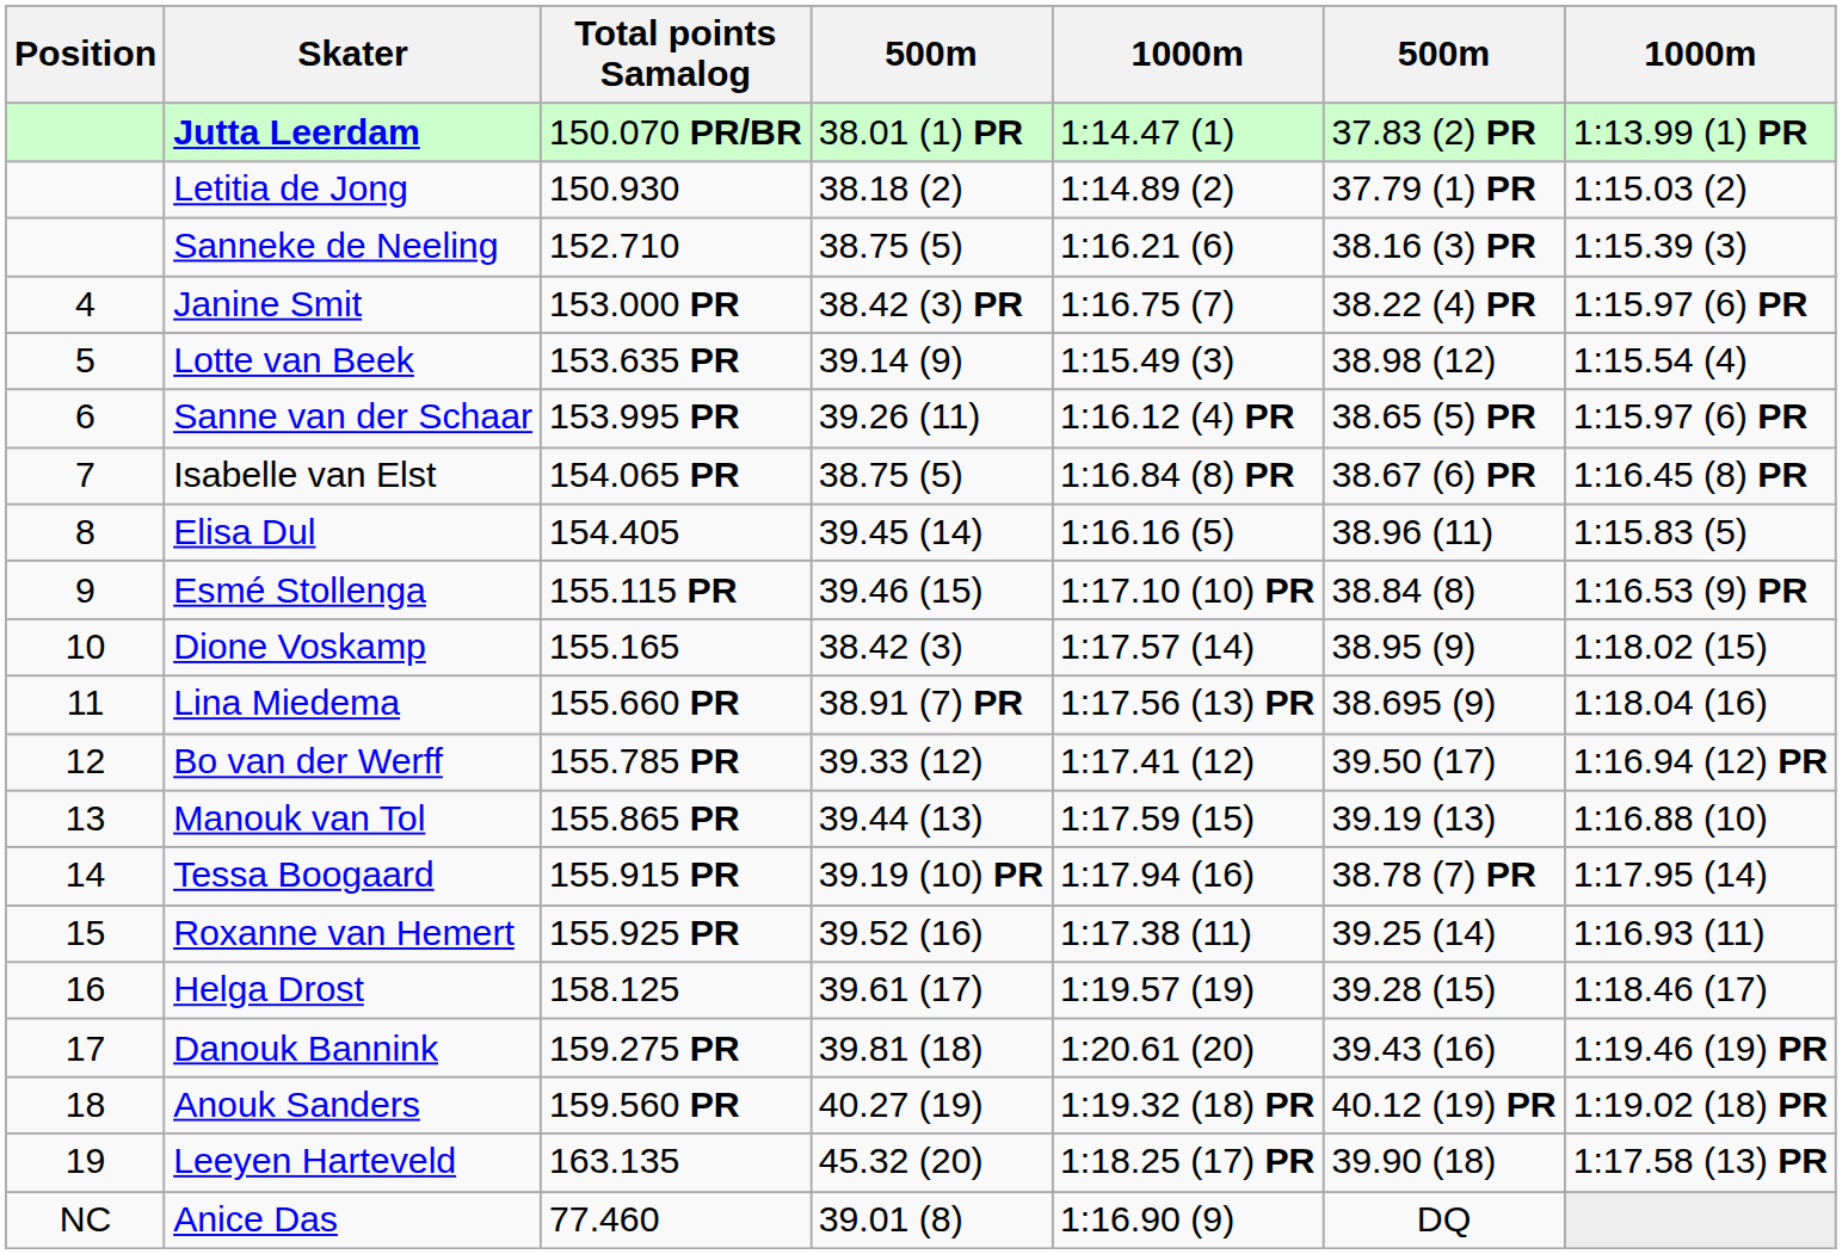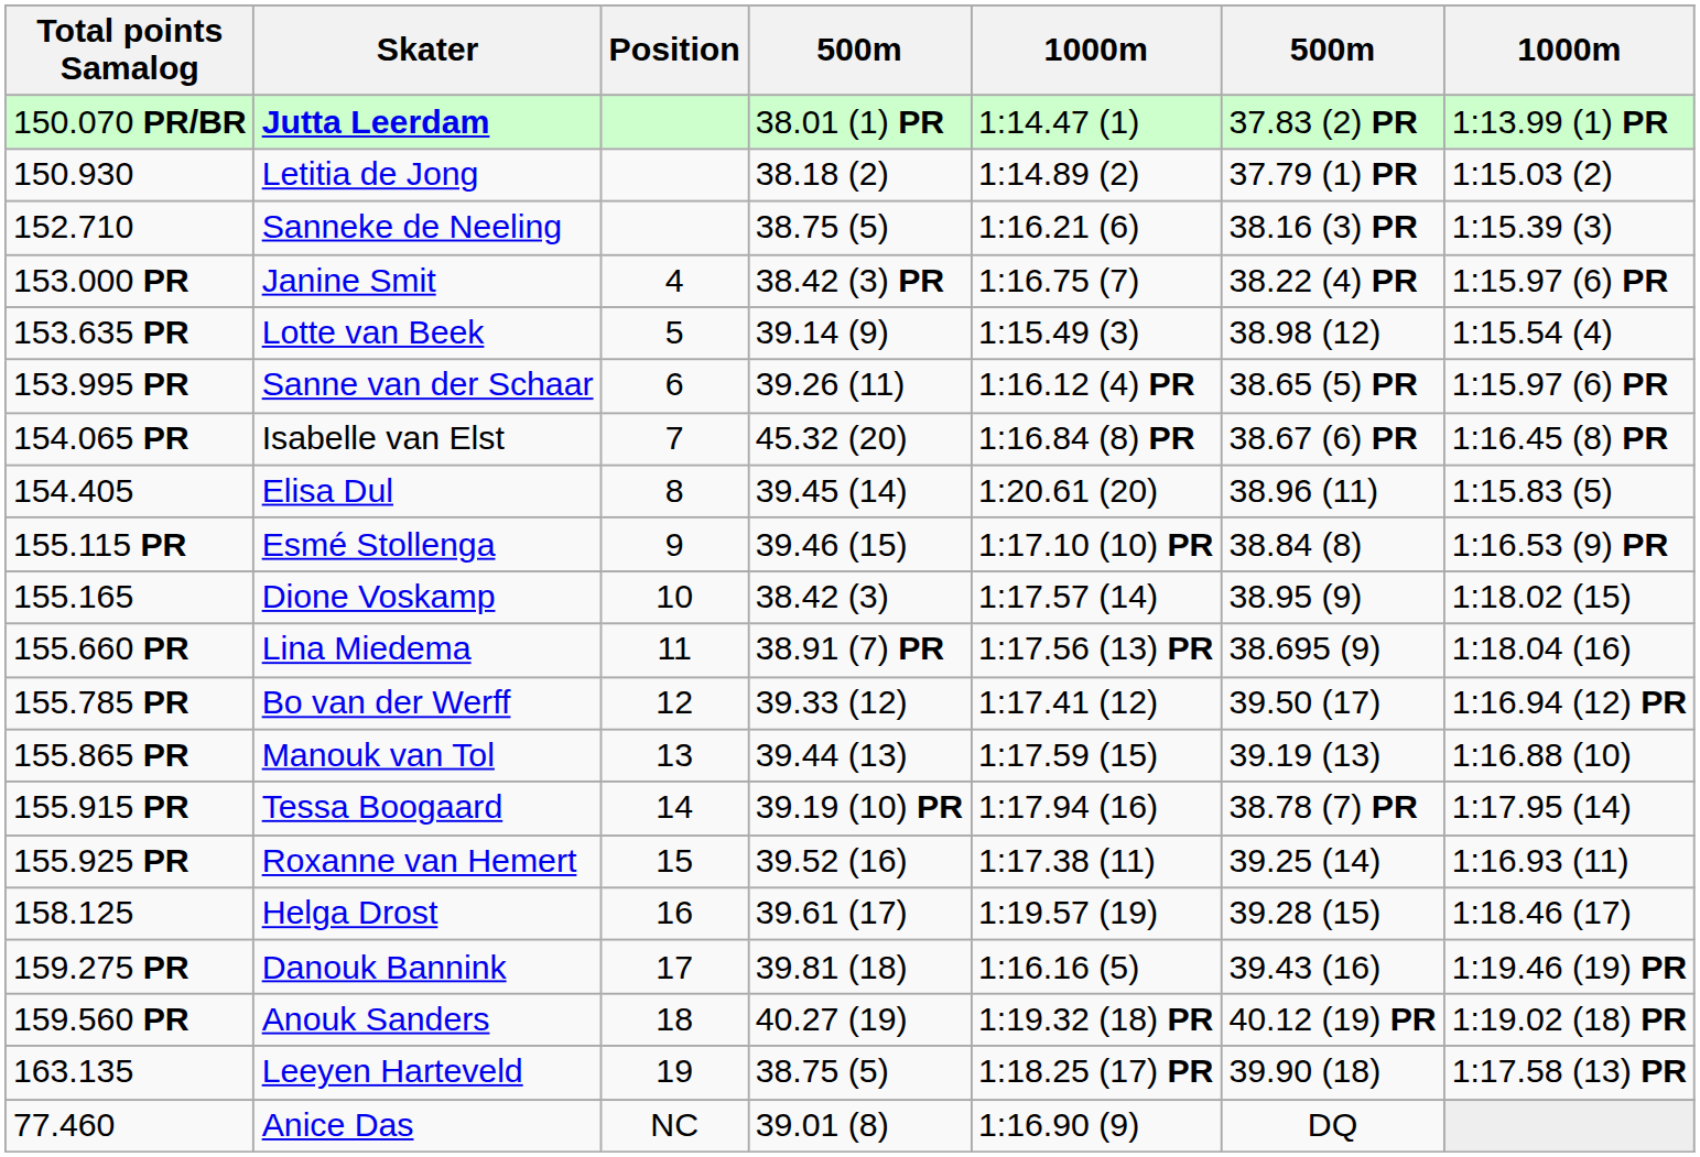columns swapped: Position <-> Total points Samalog
Isabelle van Elst | column 4: 38.75 (5) -> 45.32 (20)
Elisa Dul | column 5: 1:16.16 (5) -> 1:20.61 (20)
Danouk Bannink | column 5: 1:20.61 (20) -> 1:16.16 (5)
Leeyen Harteveld | column 4: 45.32 (20) -> 38.75 (5)
